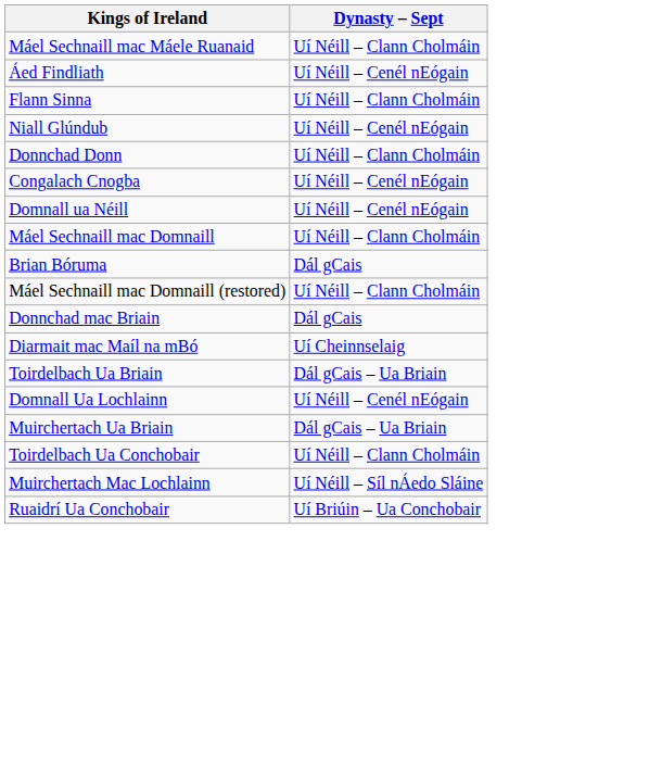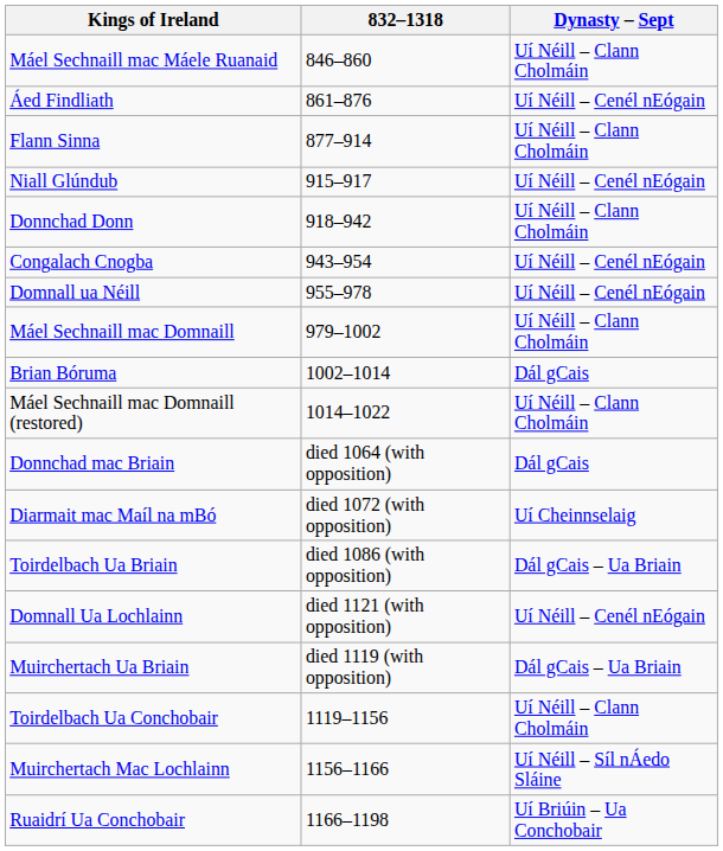+ column: 832–1318 | 846–860 | 861–876 | 877–914 | 915–917 | 918–942 | 943–954 | 955–978 | 979–1002 | 1002–1014 | 1014–1022 | died 1064 (with opposition) | died 1072 (with opposition) | died 1086 (with opposition) | died 1121 (with opposition) | died 1119 (with opposition) | 1119–1156 | 1156–1166 | 1166–1198
